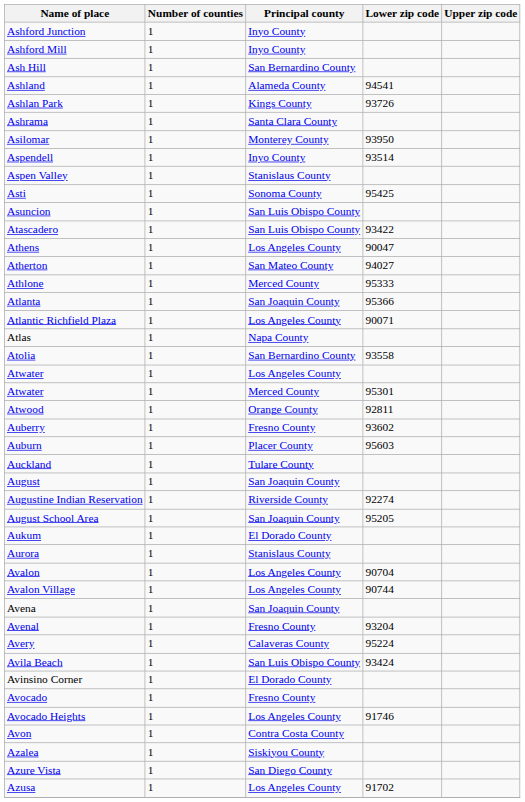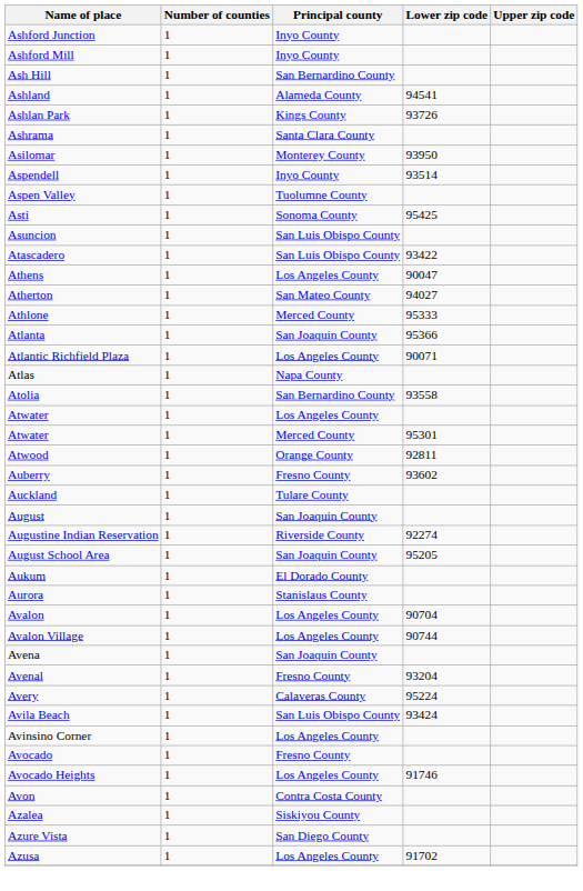Aspen Valley | Principal county: Stanislaus County -> Tuolumne County
- row: Auburn | 1 | Placer County | 95603
Avinsino Corner | Principal county: El Dorado County -> Los Angeles County
